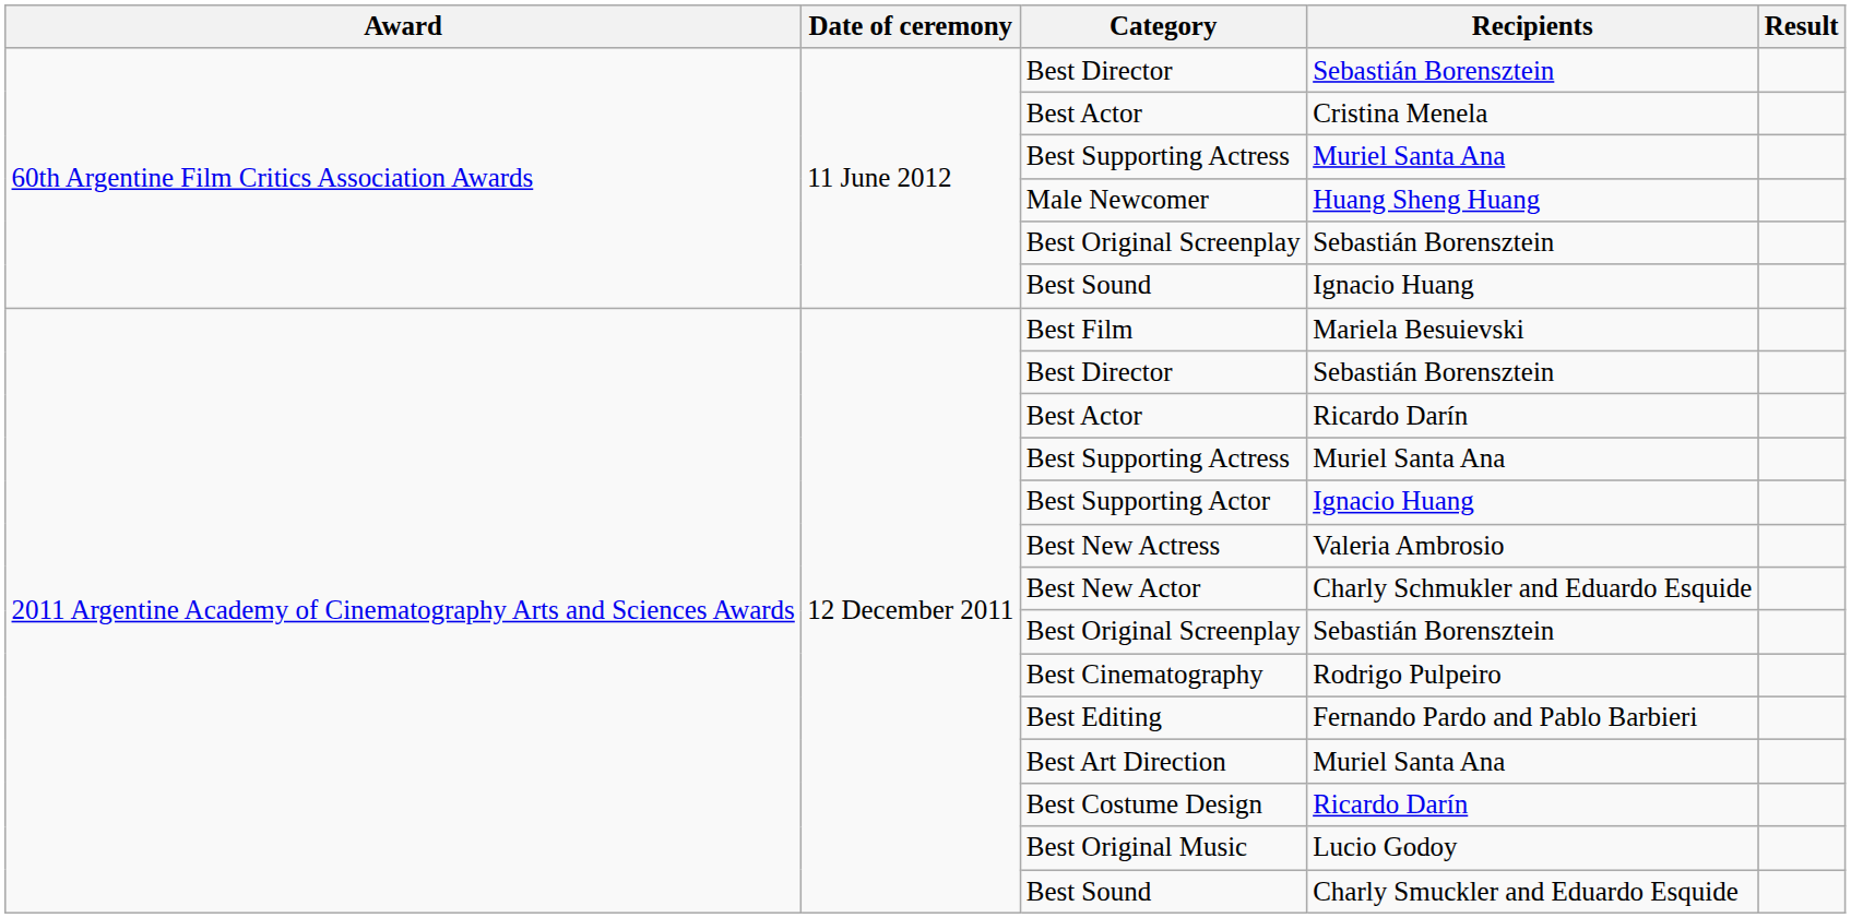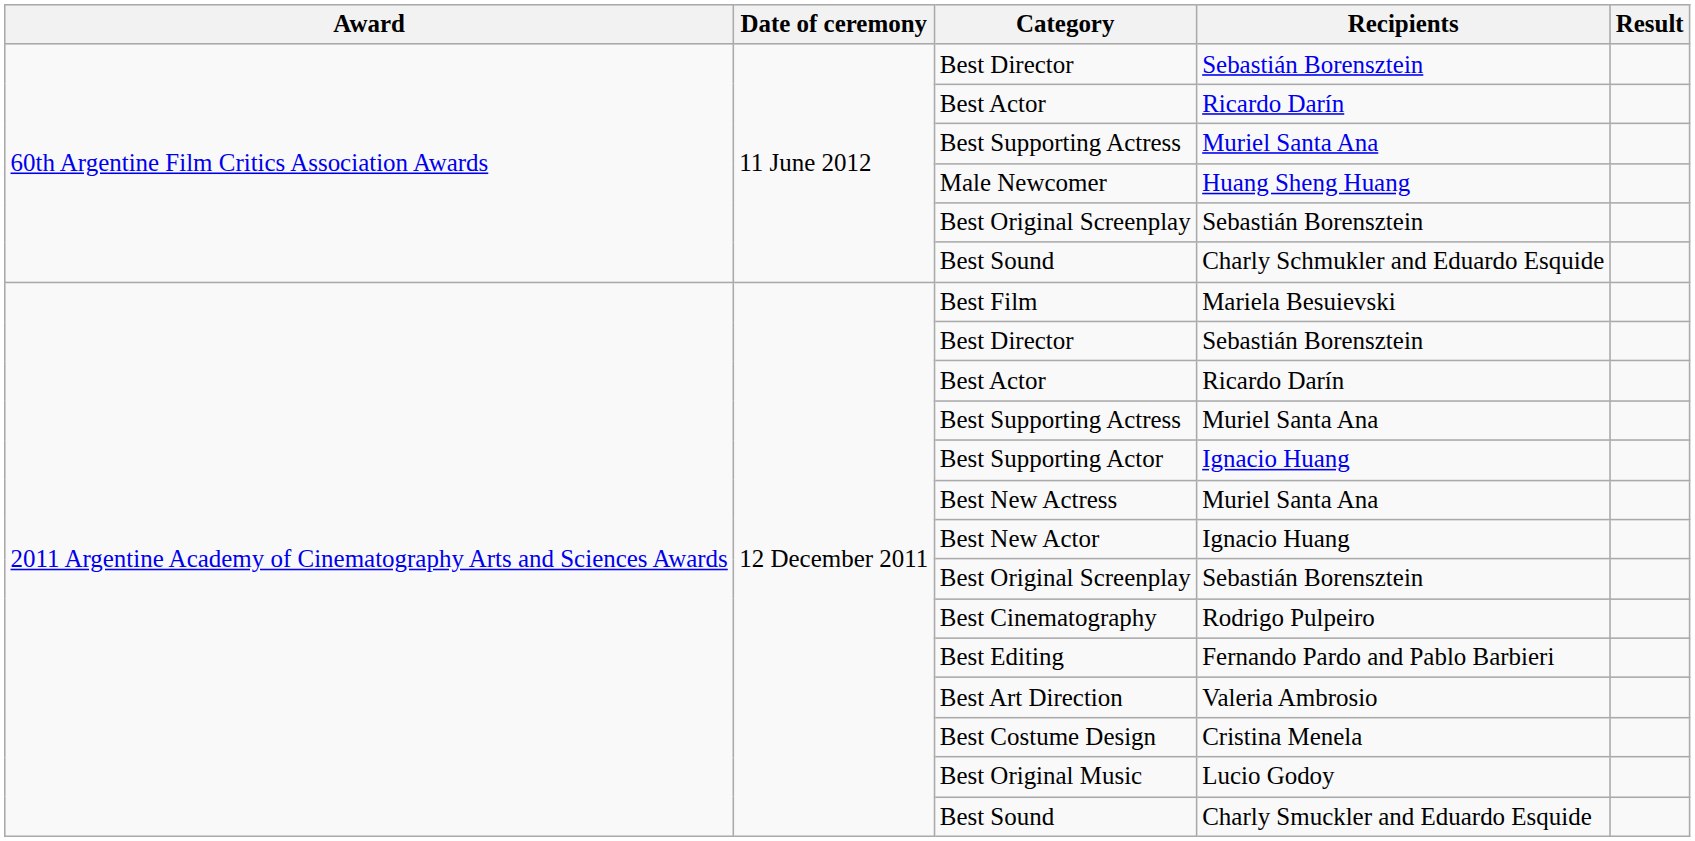60th Argentine Film Critics Association Awards / Best Actor | Recipients: Cristina Menela -> Ricardo Darín
60th Argentine Film Critics Association Awards / Best Sound | Recipients: Ignacio Huang -> Charly Schmukler and Eduardo Esquide
Best New Actress | Recipients: Valeria Ambrosio -> Muriel Santa Ana
Best New Actor | Recipients: Charly Schmukler and Eduardo Esquide -> Ignacio Huang
Best Art Direction | Recipients: Muriel Santa Ana -> Valeria Ambrosio
Best Costume Design | Recipients: Ricardo Darín -> Cristina Menela
